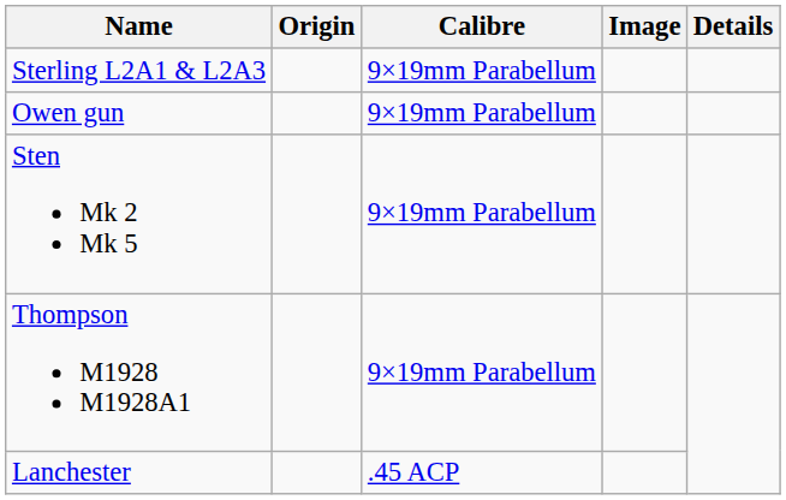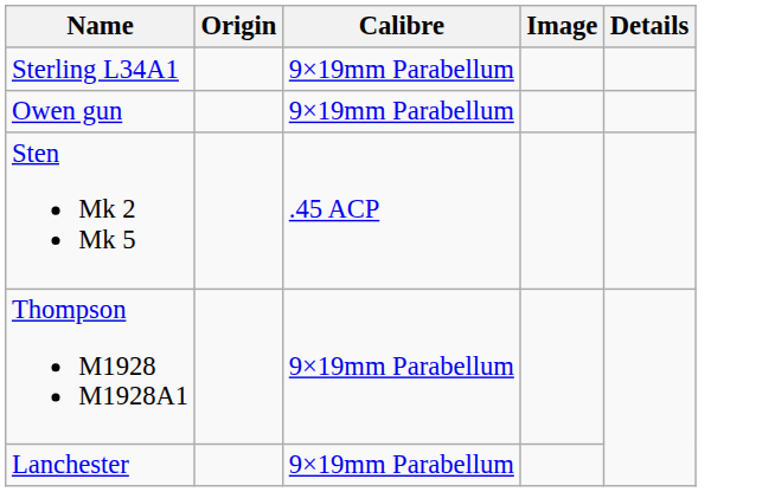- row: Sterling L2A1 & L2A3 | 9×19mm Parabellum
+ row: Sterling L34A1 | 9×19mm Parabellum
Sten Mk 2 Mk 5 | Calibre: 9×19mm Parabellum -> .45 ACP
Lanchester | Calibre: .45 ACP -> 9×19mm Parabellum
